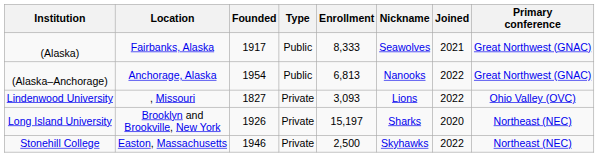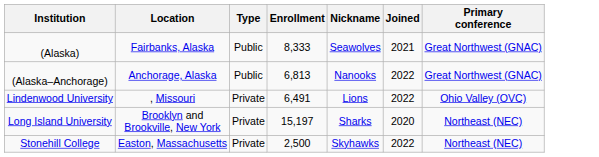- column: Founded | 1917 | 1954 | 1827 | 1926 | 1946
Lindenwood University | Enrollment: 3,093 -> 6,491
